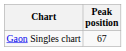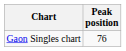Gaon Singles chart | Peak position: 67 -> 76
